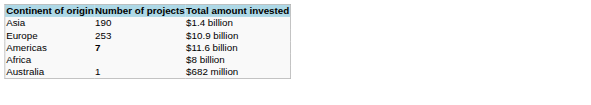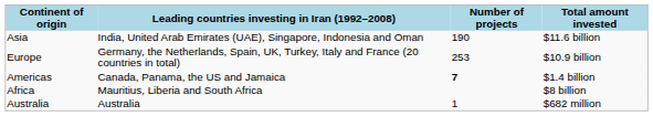+ column: Leading countries investing in Iran (1992–2008) | India, United Arab Emirates (UAE), Singapore, Indonesia and Oman | Germany, the Netherlands, Spain, UK, Turkey, Italy and France (20 countries in total) | Canada, Panama, the US and Jamaica | Mauritius, Liberia and South Africa | Australia
Asia | Total amount invested: $1.4 billion -> $11.6 billion
Americas | Total amount invested: $11.6 billion -> $1.4 billion
